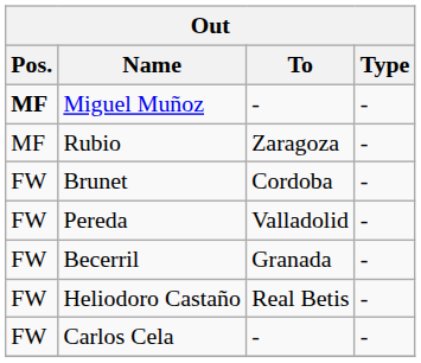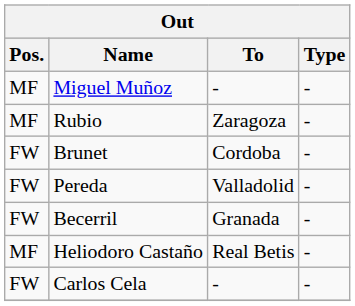Miguel Muñoz | Pos.: bold -> normal
Heliodoro Castaño | Pos.: FW -> MF
